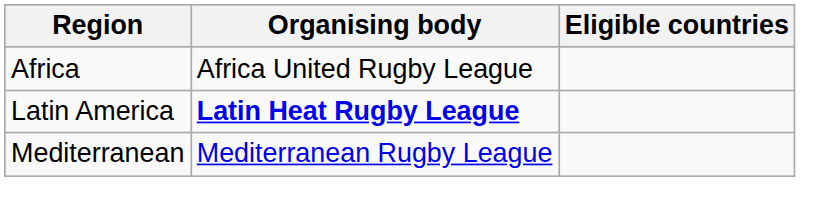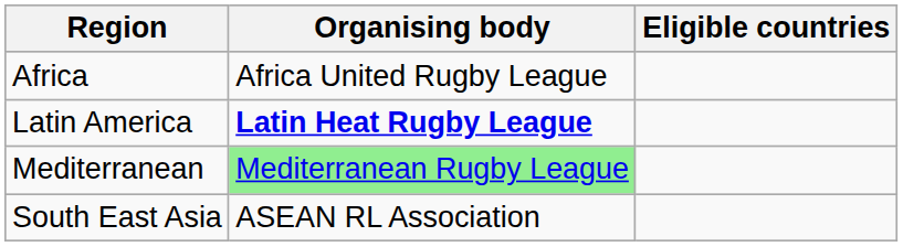Mediterranean | Organising body: no background -> lightgreen background
+ row: South East Asia | ASEAN RL Association
